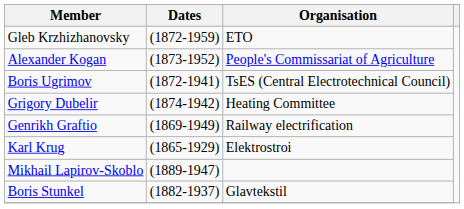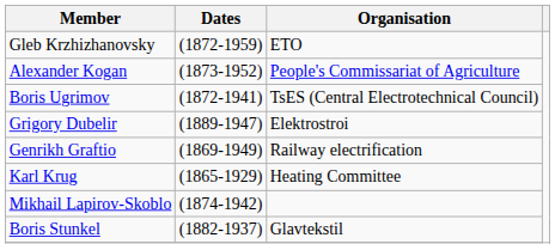Grigory Dubelir | Dates: (1874-1942) -> (1889-1947)
Grigory Dubelir | Organisation: Heating Committee -> Elektrostroi
Karl Krug | Organisation: Elektrostroi -> Heating Committee
Mikhail Lapirov-Skoblo | Dates: (1889-1947) -> (1874-1942)
